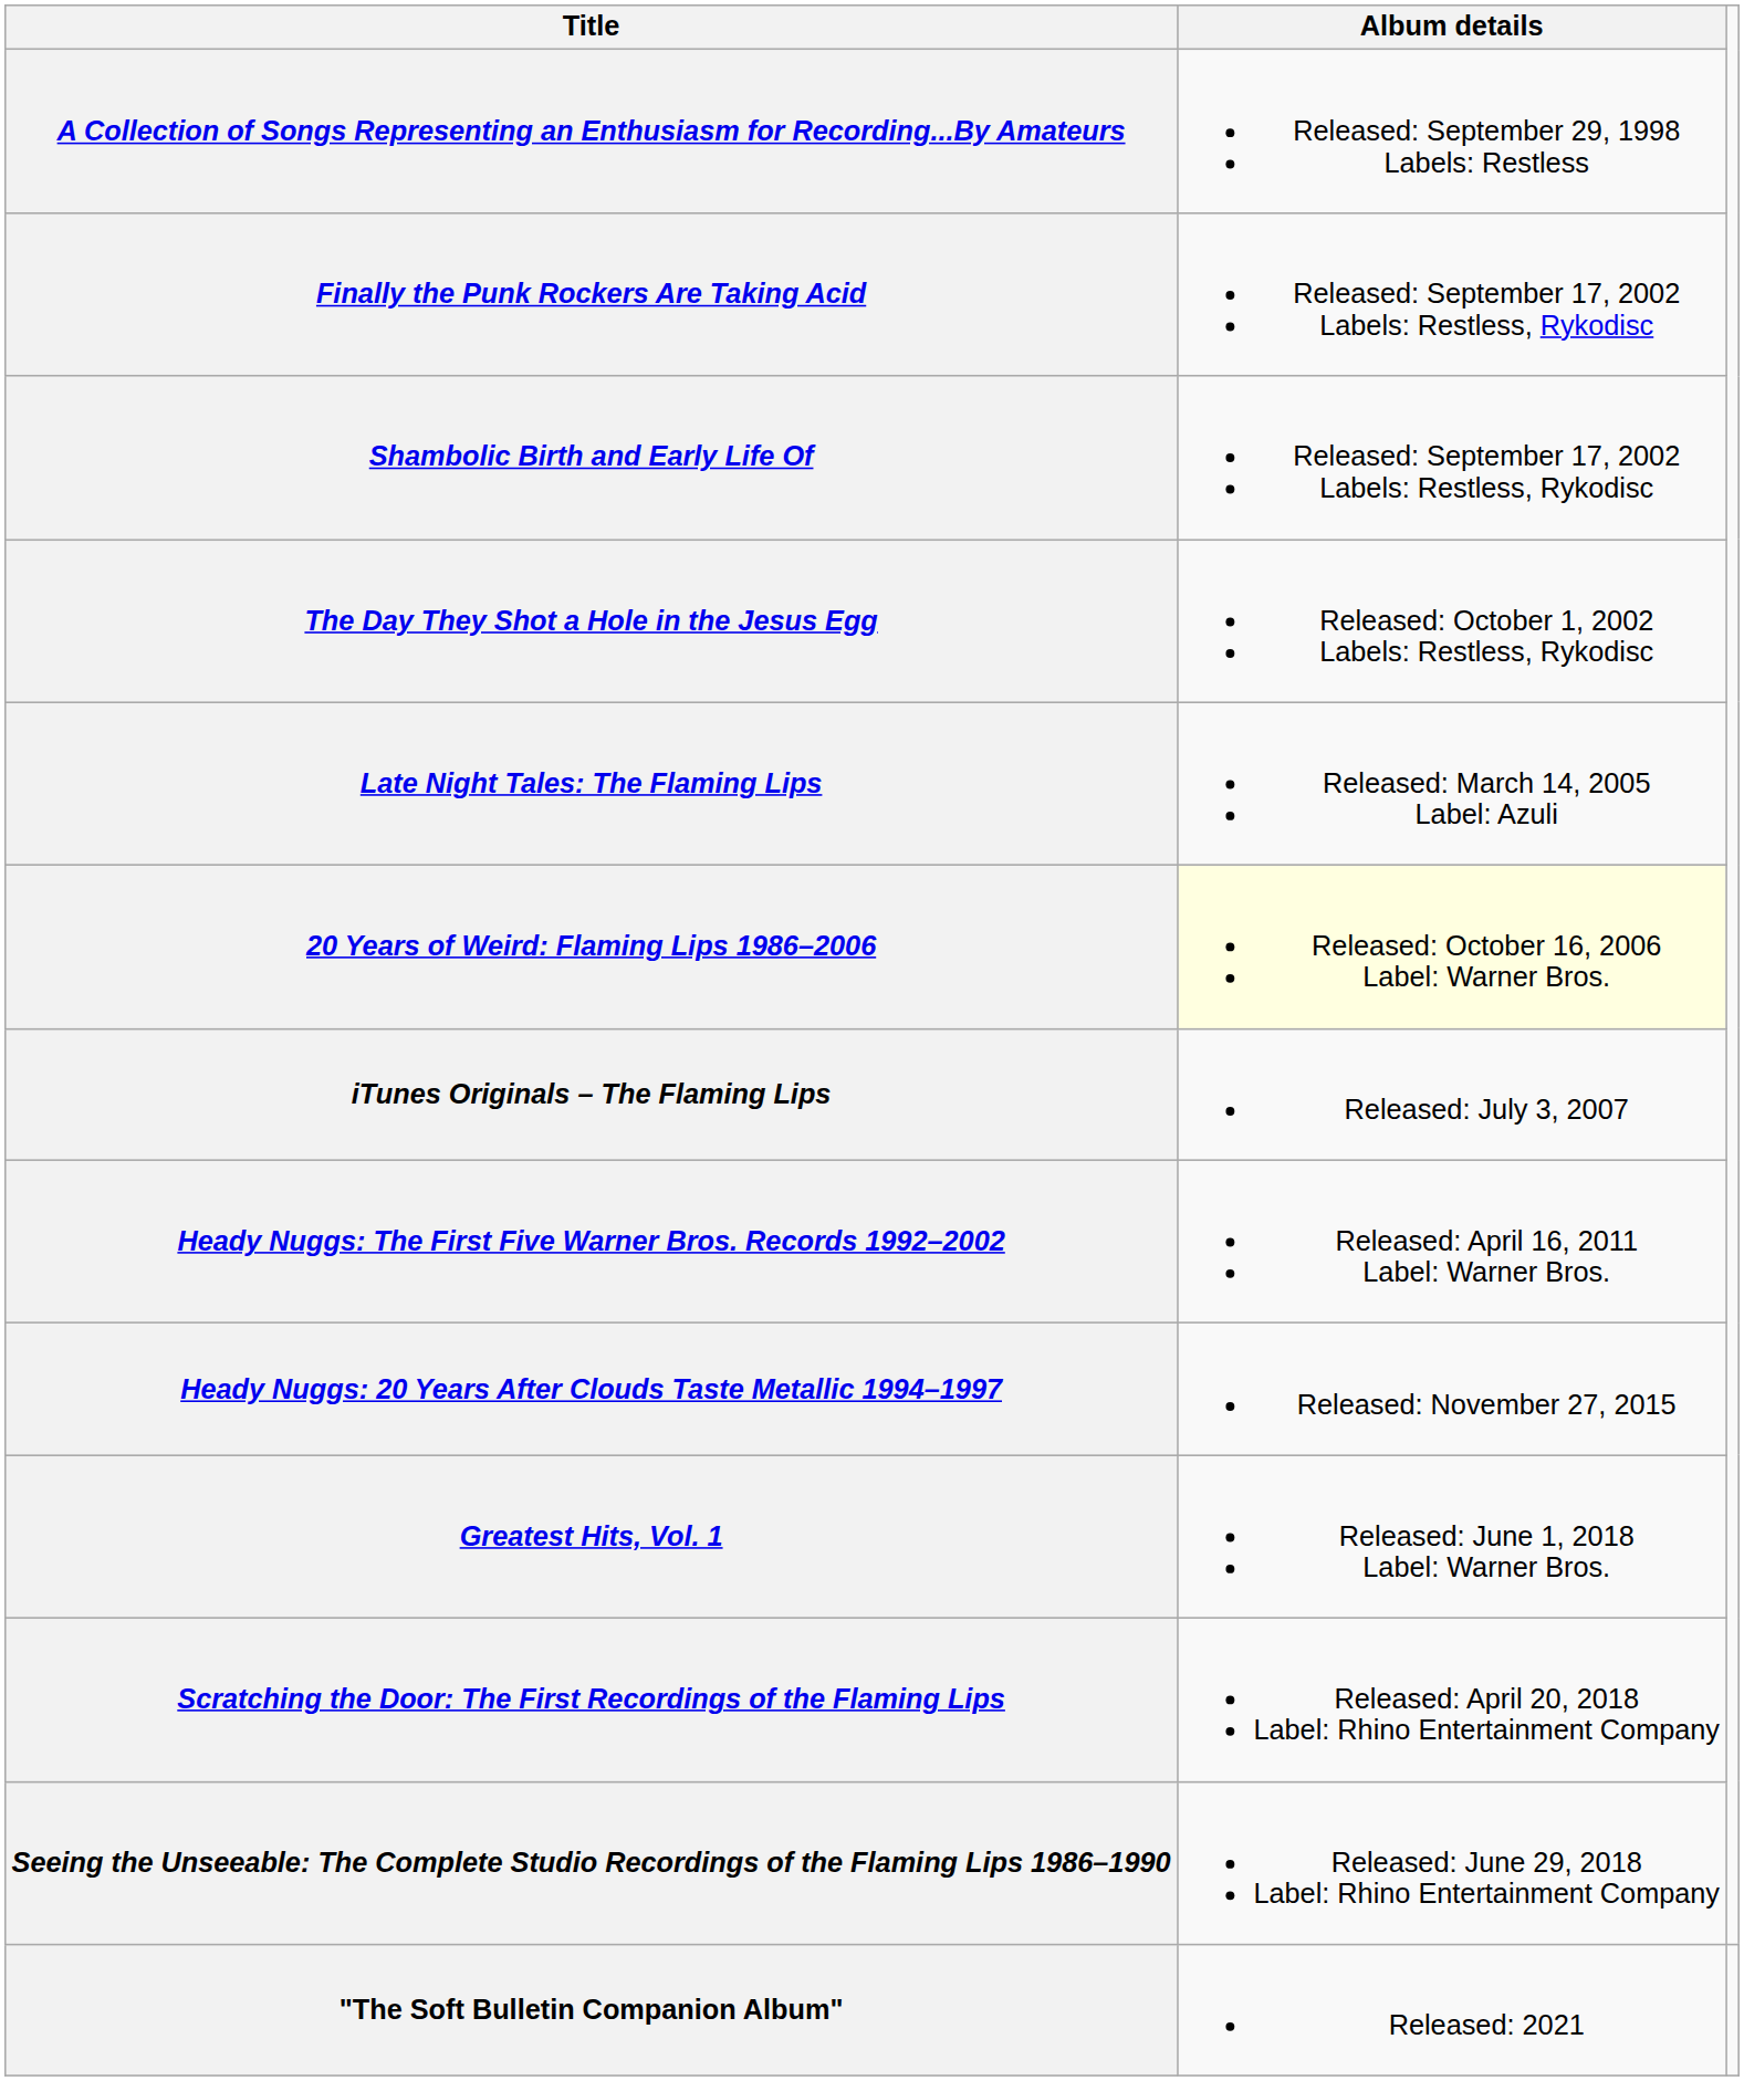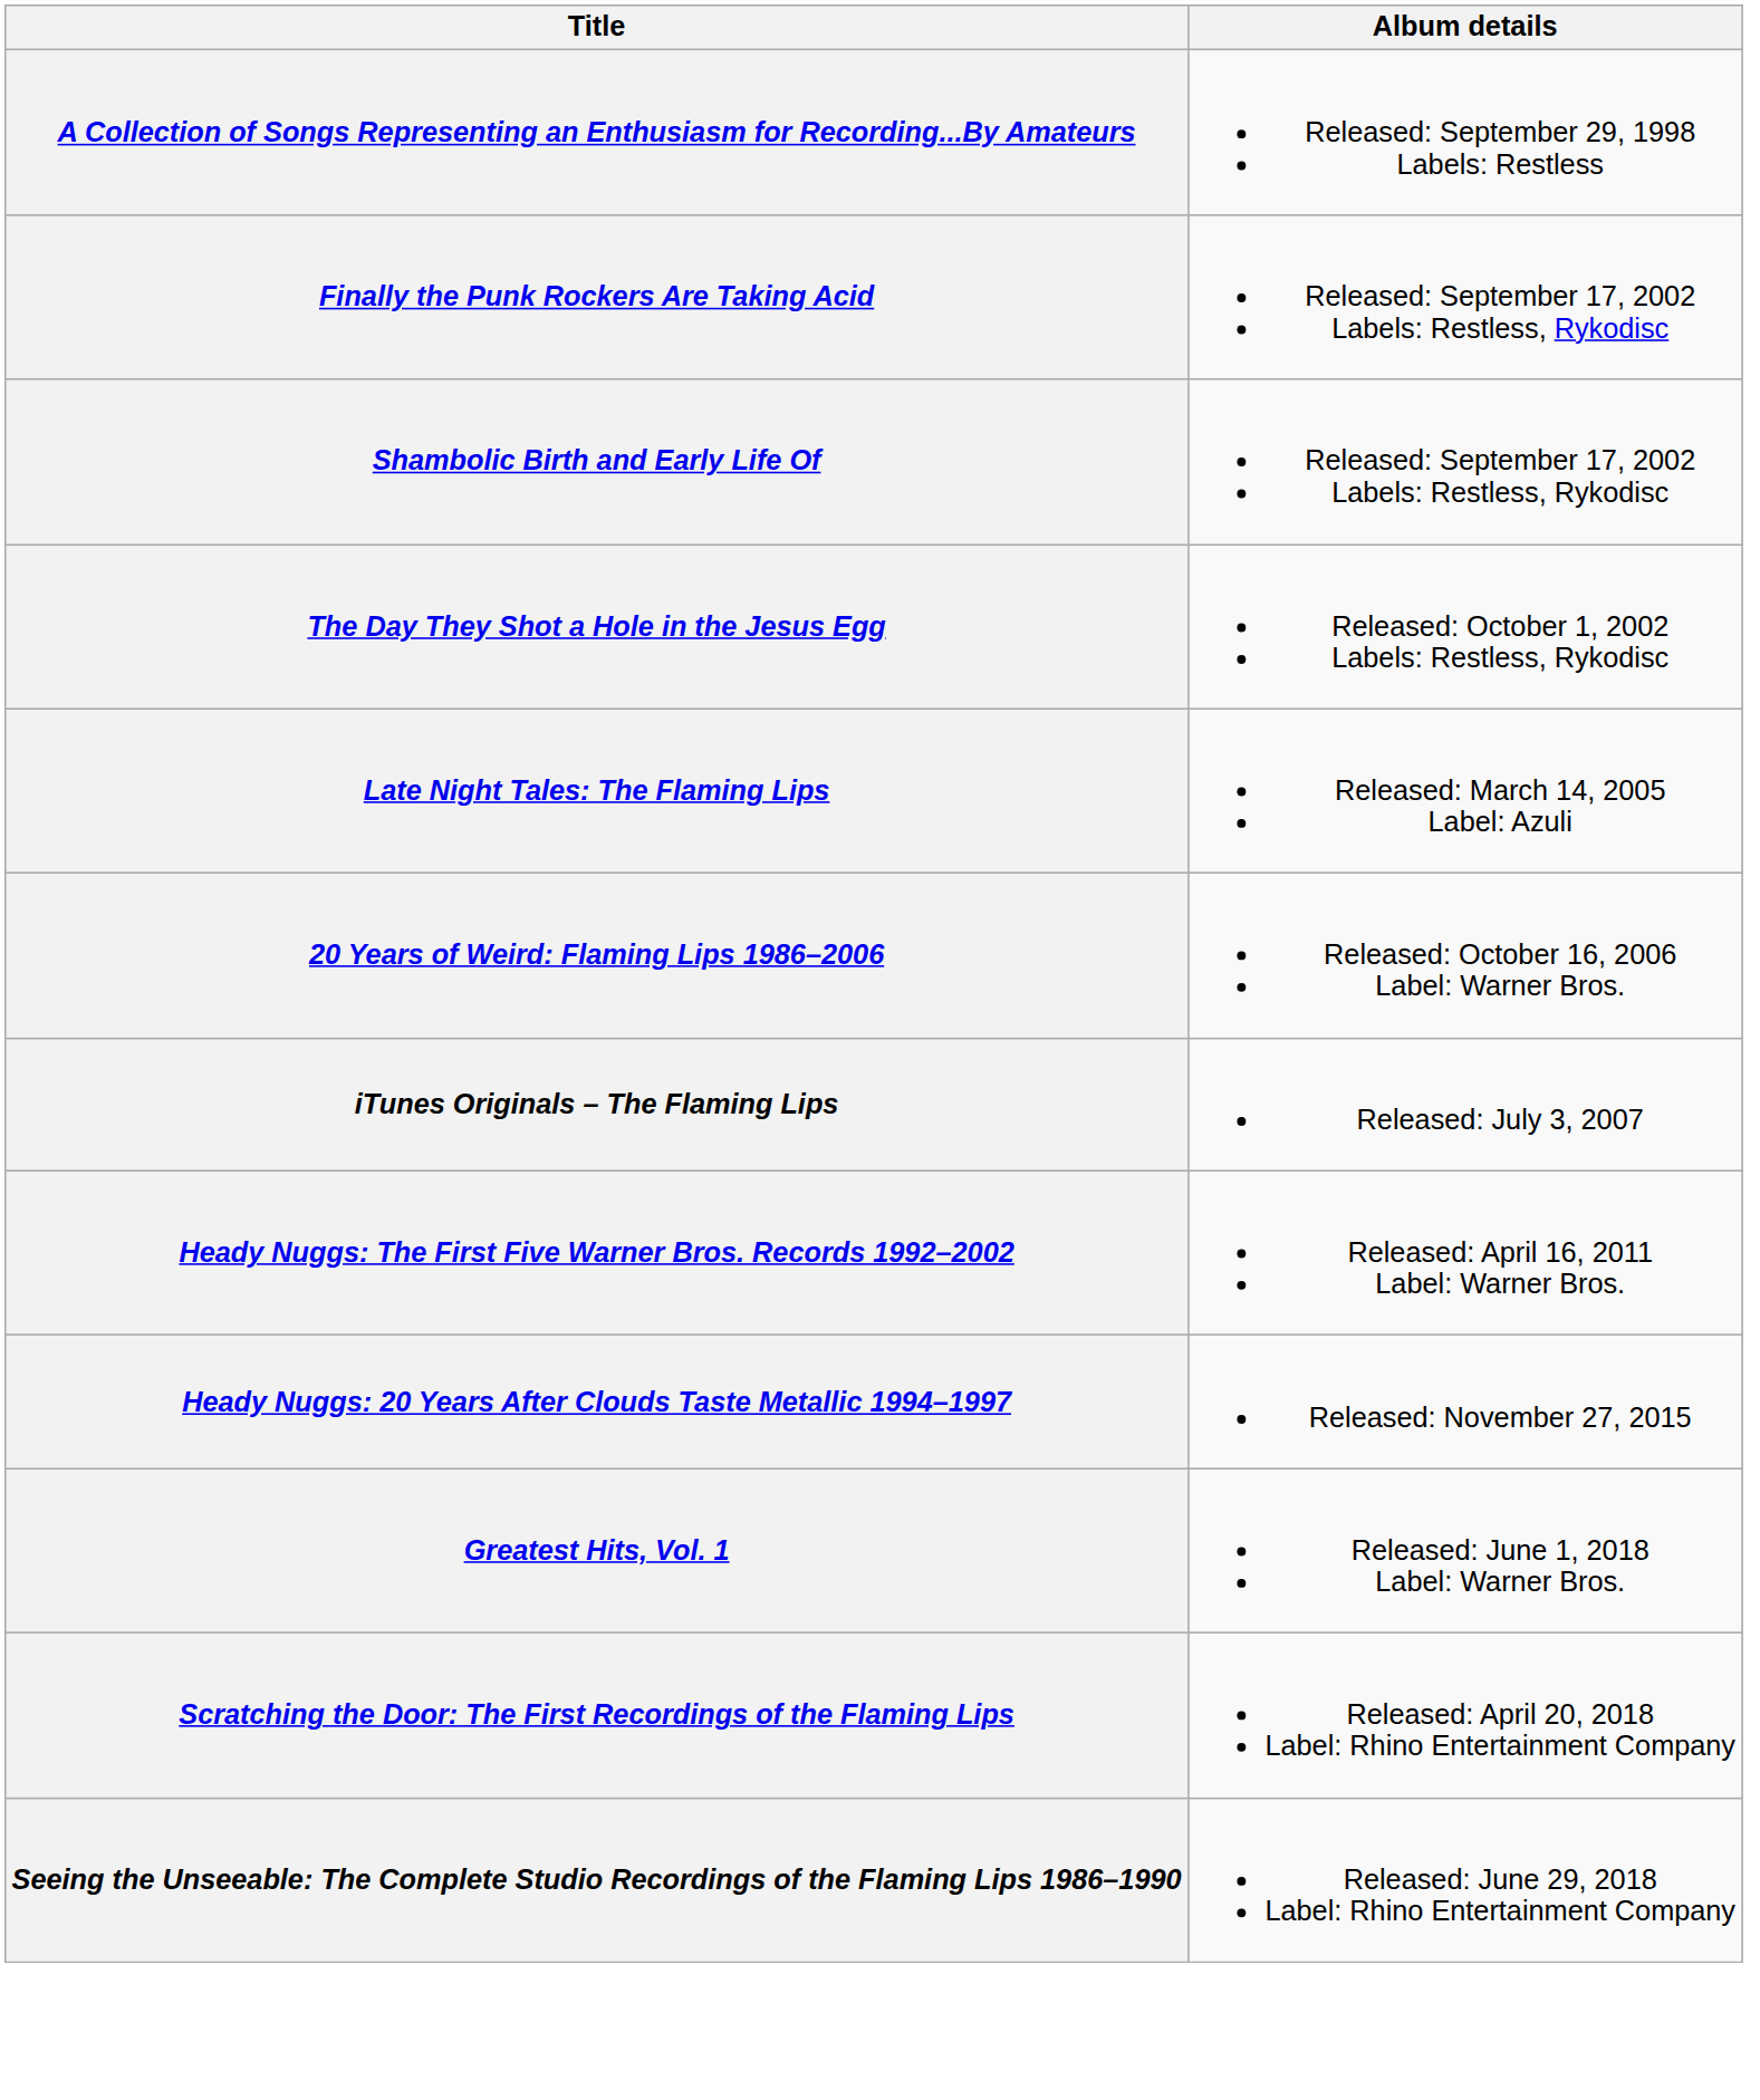20 Years of Weird: Flaming Lips 1986–2006 | Album details: lightyellow background -> no background
- row: "The Soft Bulletin Companion Album" | Released: 2021
